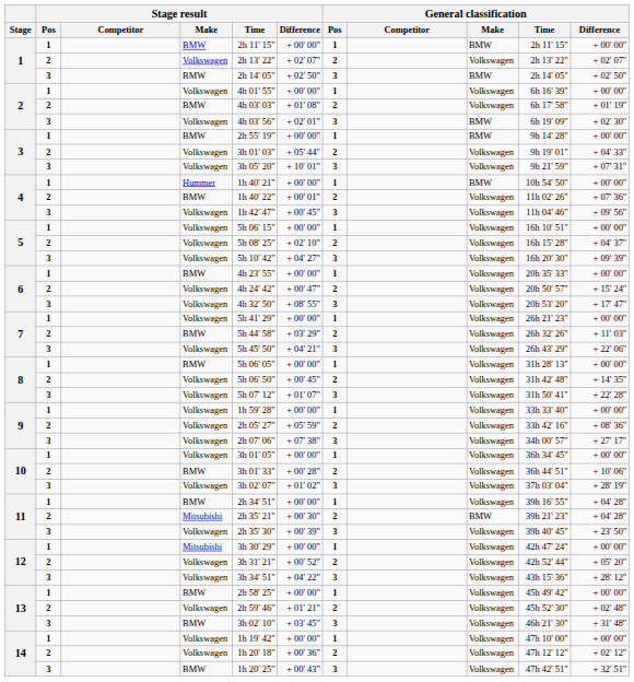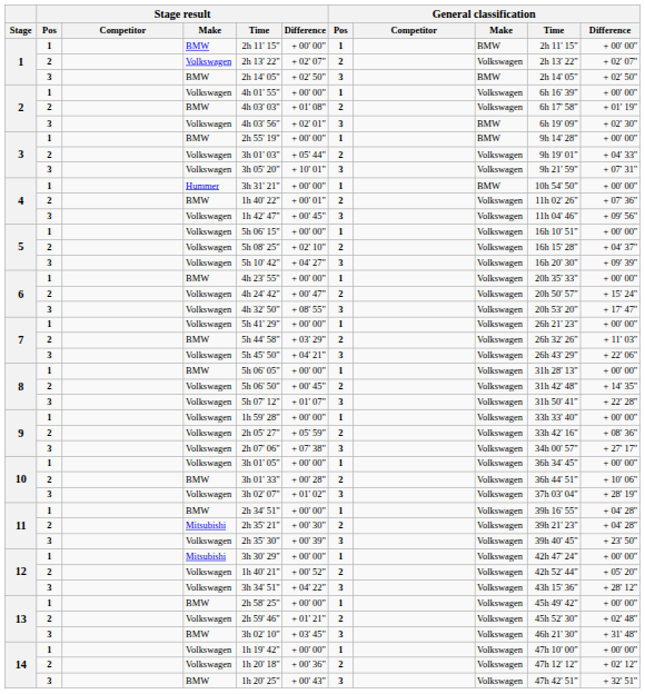4 / 1 | Stage result / Time: 1h 40' 21" -> 3h 31' 21"
11 / 2 | General classification / Make: BMW -> Volkswagen
12 / 2 | Stage result / Time: 3h 31' 21" -> 1h 40' 21"
